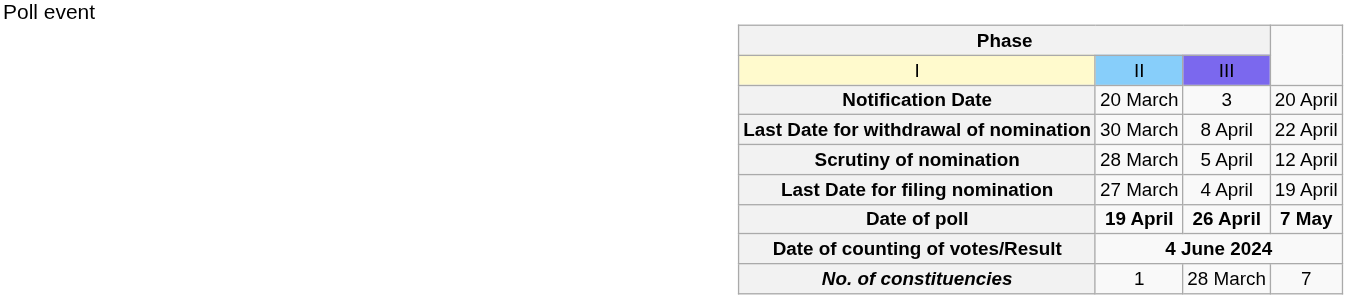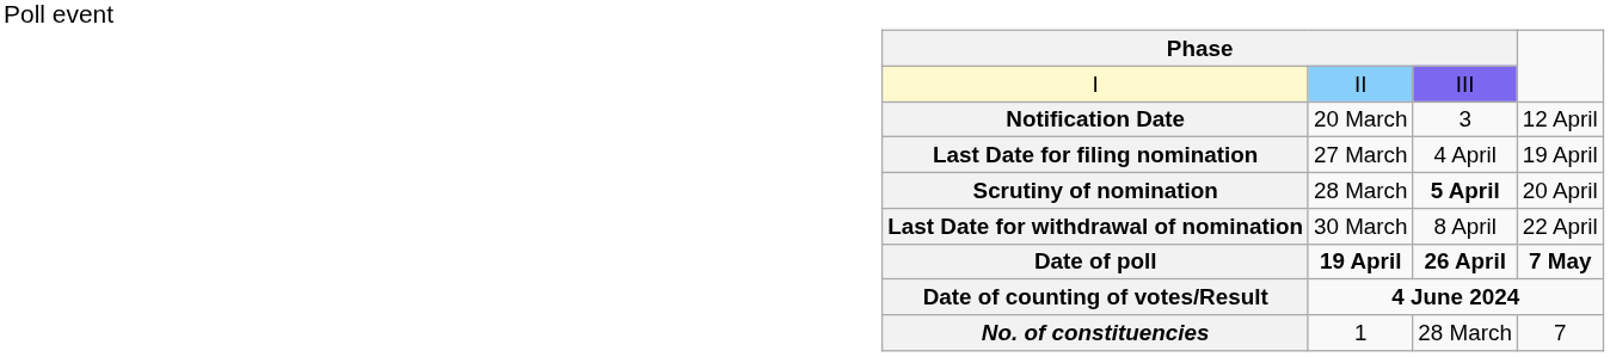Notification Date | column 4: 20 April -> 12 April
rows swapped: Last Date for filing nomination <-> Last Date for withdrawal of nomination
Scrutiny of nomination | column 3: normal -> bold
Scrutiny of nomination | column 4: 12 April -> 20 April
